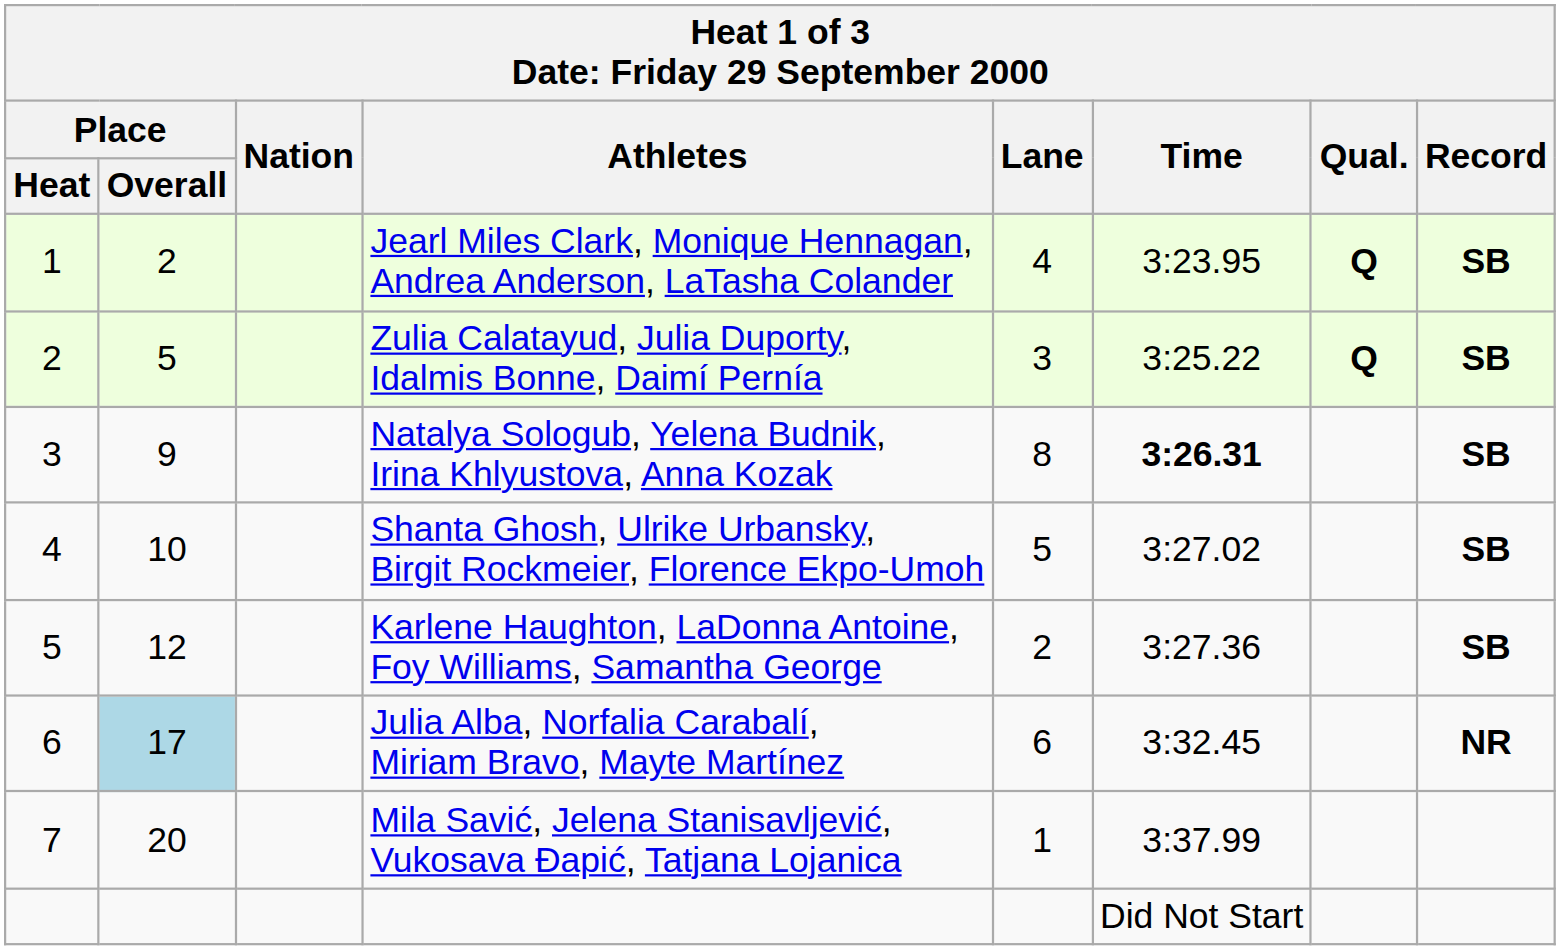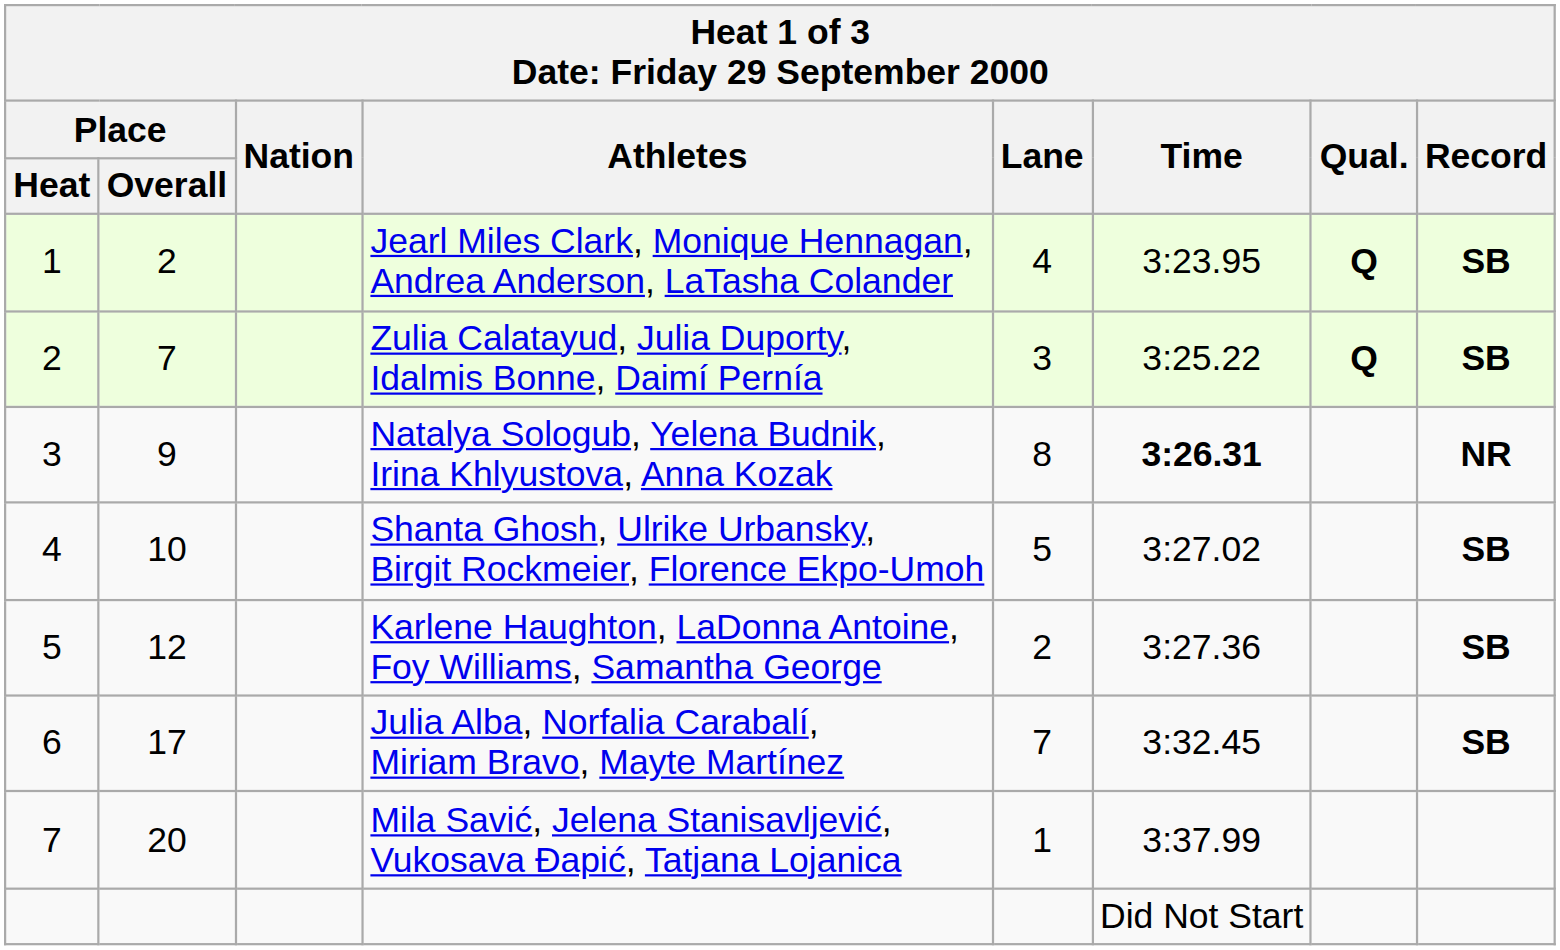Zulia Calatayud, Julia Duporty, Idalmis Bonne, Daimí Pernía | Place / Overall: 5 -> 7
Natalya Sologub, Yelena Budnik, Irina Khlyustova, Anna Kozak | Record: SB -> NR
Julia Alba, Norfalia Carabalí, Miriam Bravo, Mayte Martínez | Place / Overall: lightblue background -> no background
Julia Alba, Norfalia Carabalí, Miriam Bravo, Mayte Martínez | Lane: 6 -> 7
Julia Alba, Norfalia Carabalí, Miriam Bravo, Mayte Martínez | Record: NR -> SB
